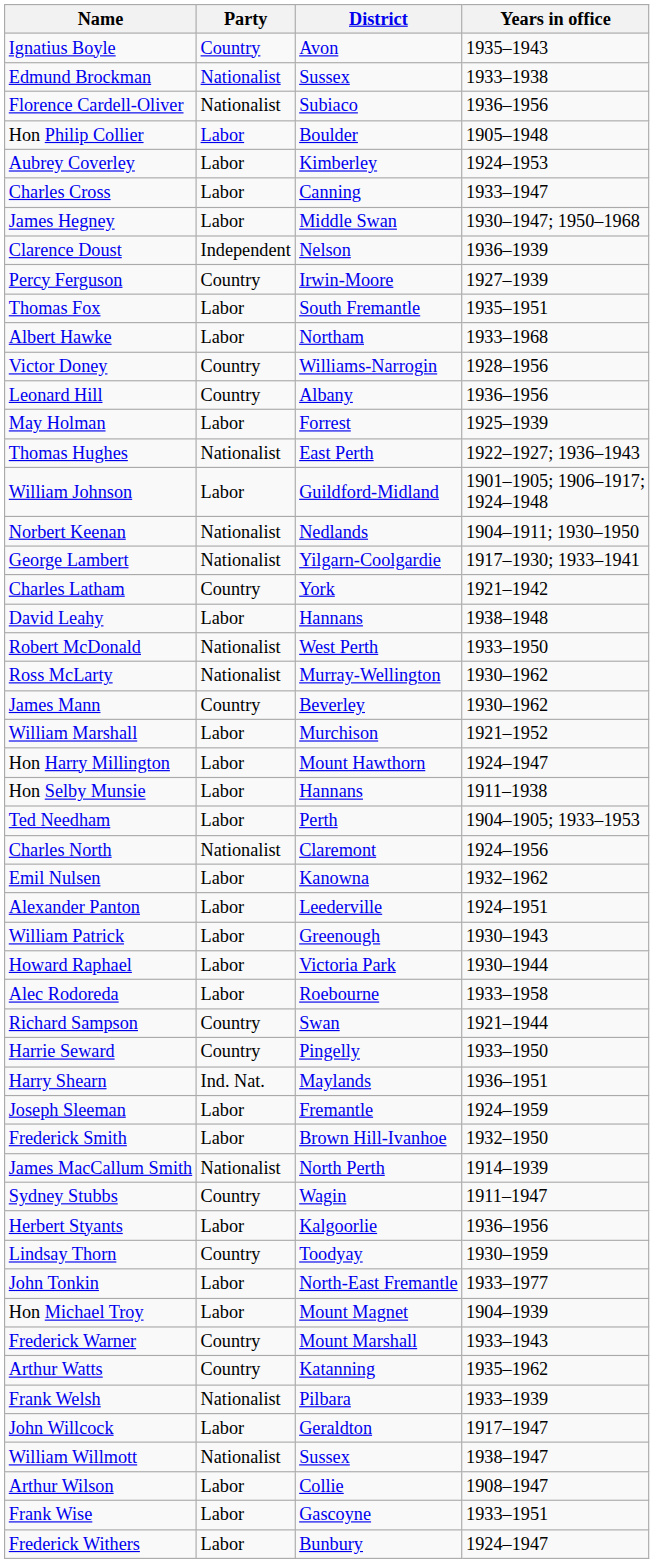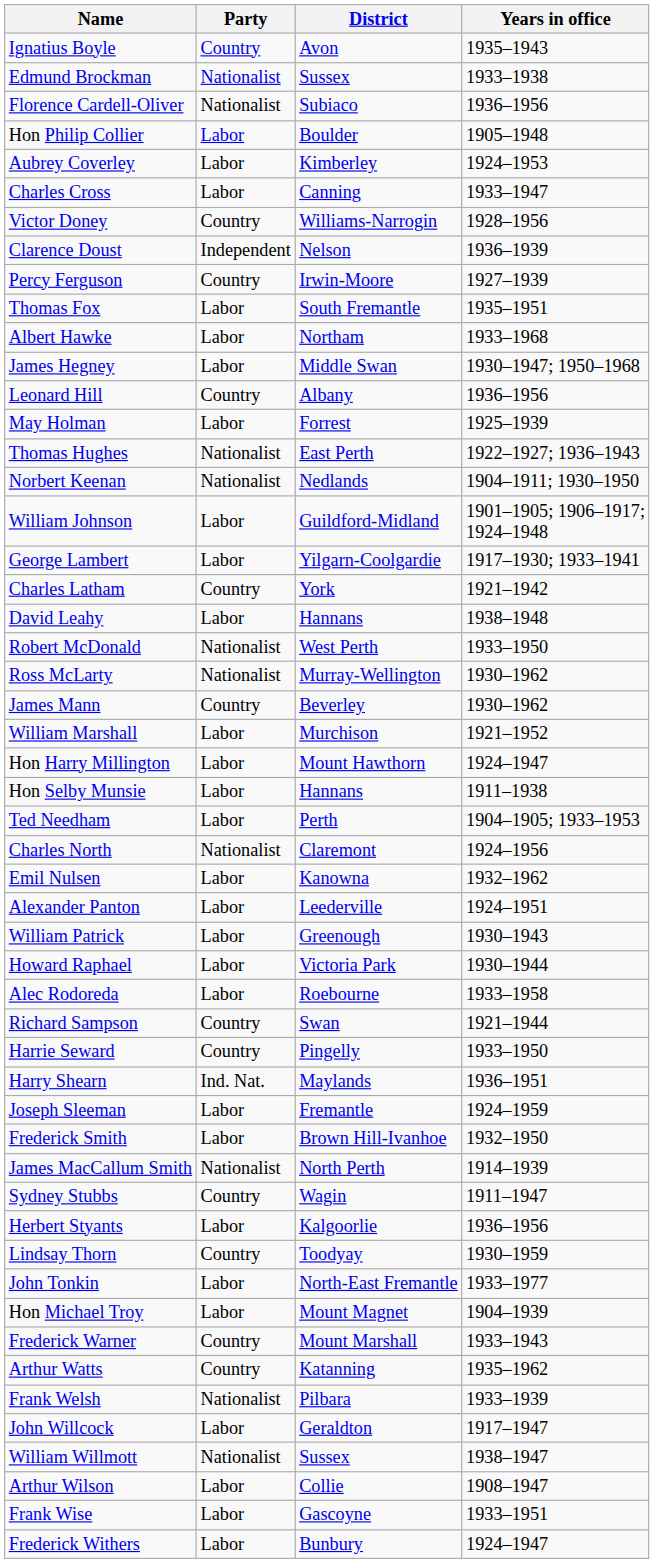rows swapped: Victor Doney <-> James Hegney
rows swapped: William Johnson <-> Norbert Keenan
George Lambert | Party: Nationalist -> Labor
